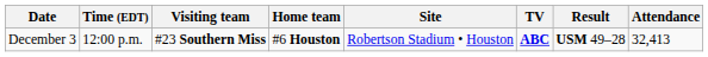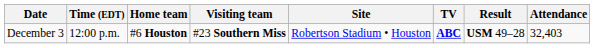columns swapped: Visiting team <-> Home team
December 3 | Attendance: 32,413 -> 32,403
